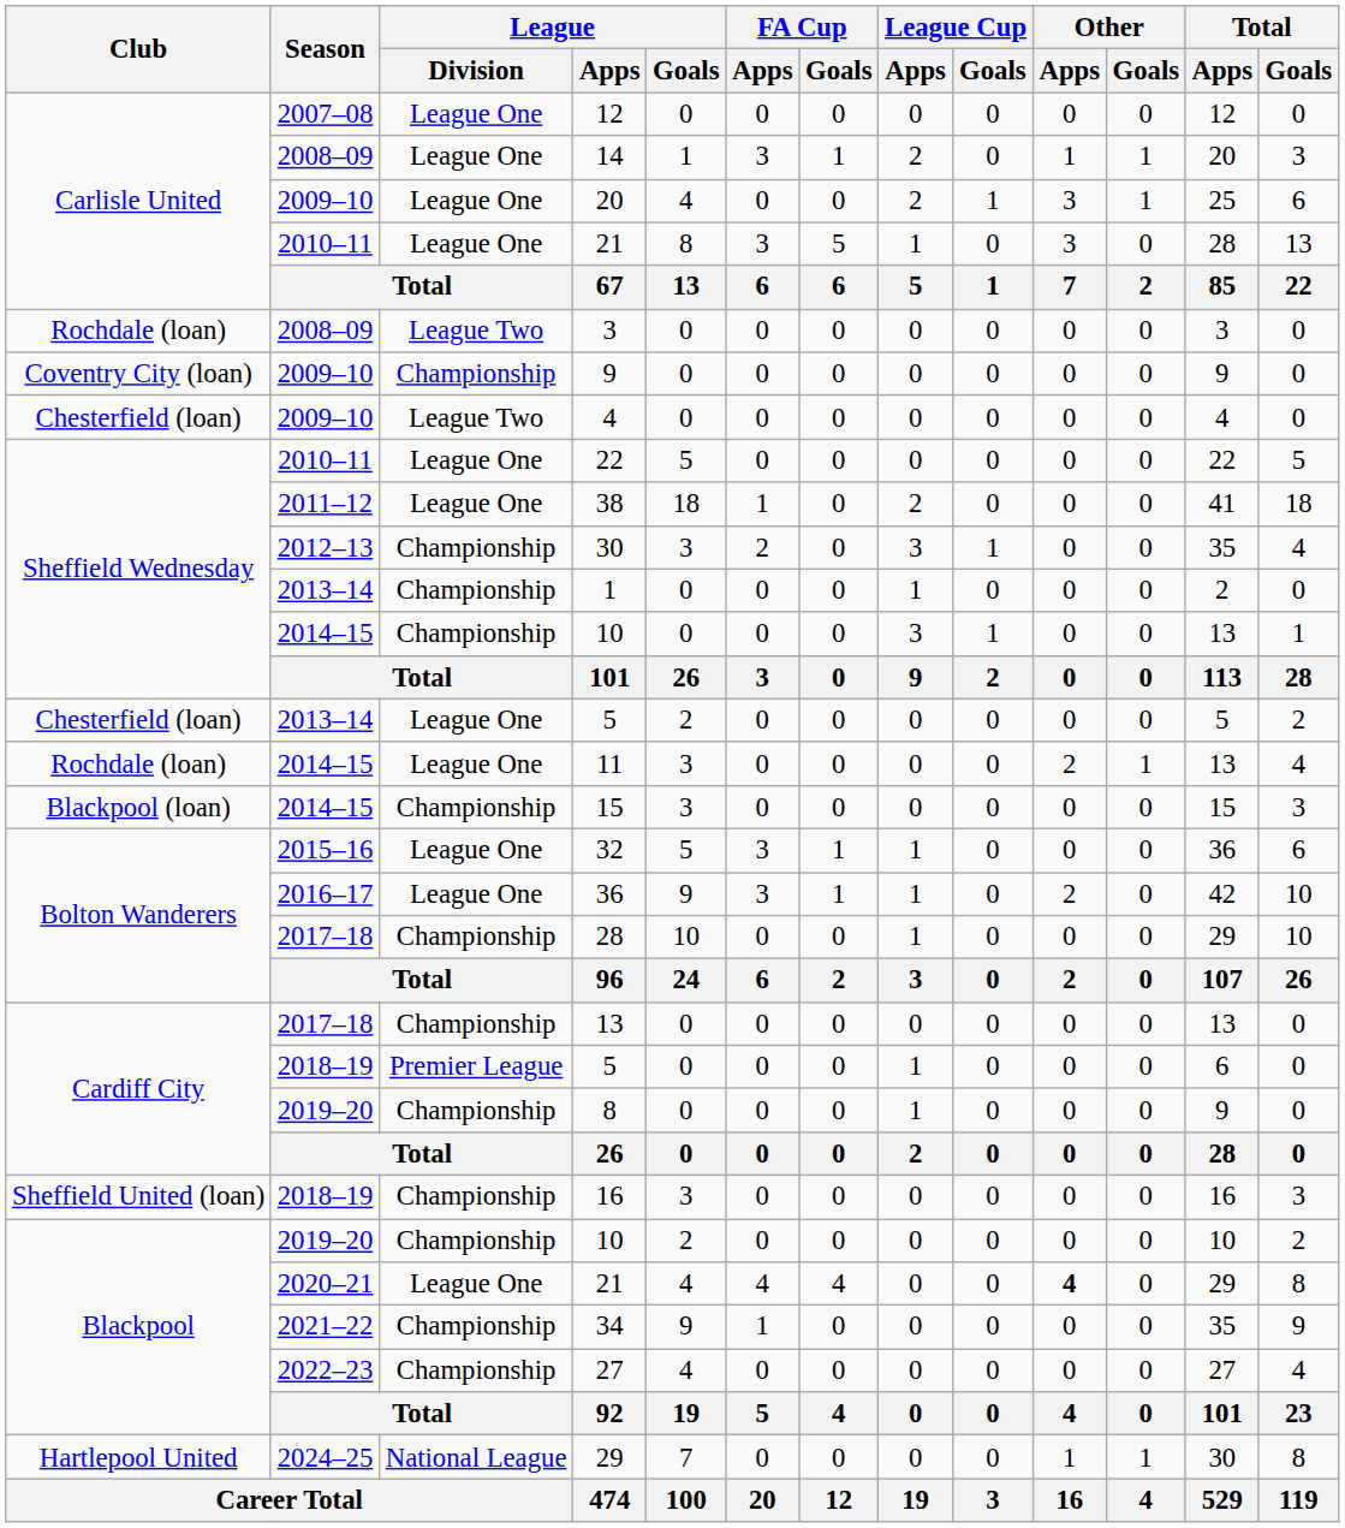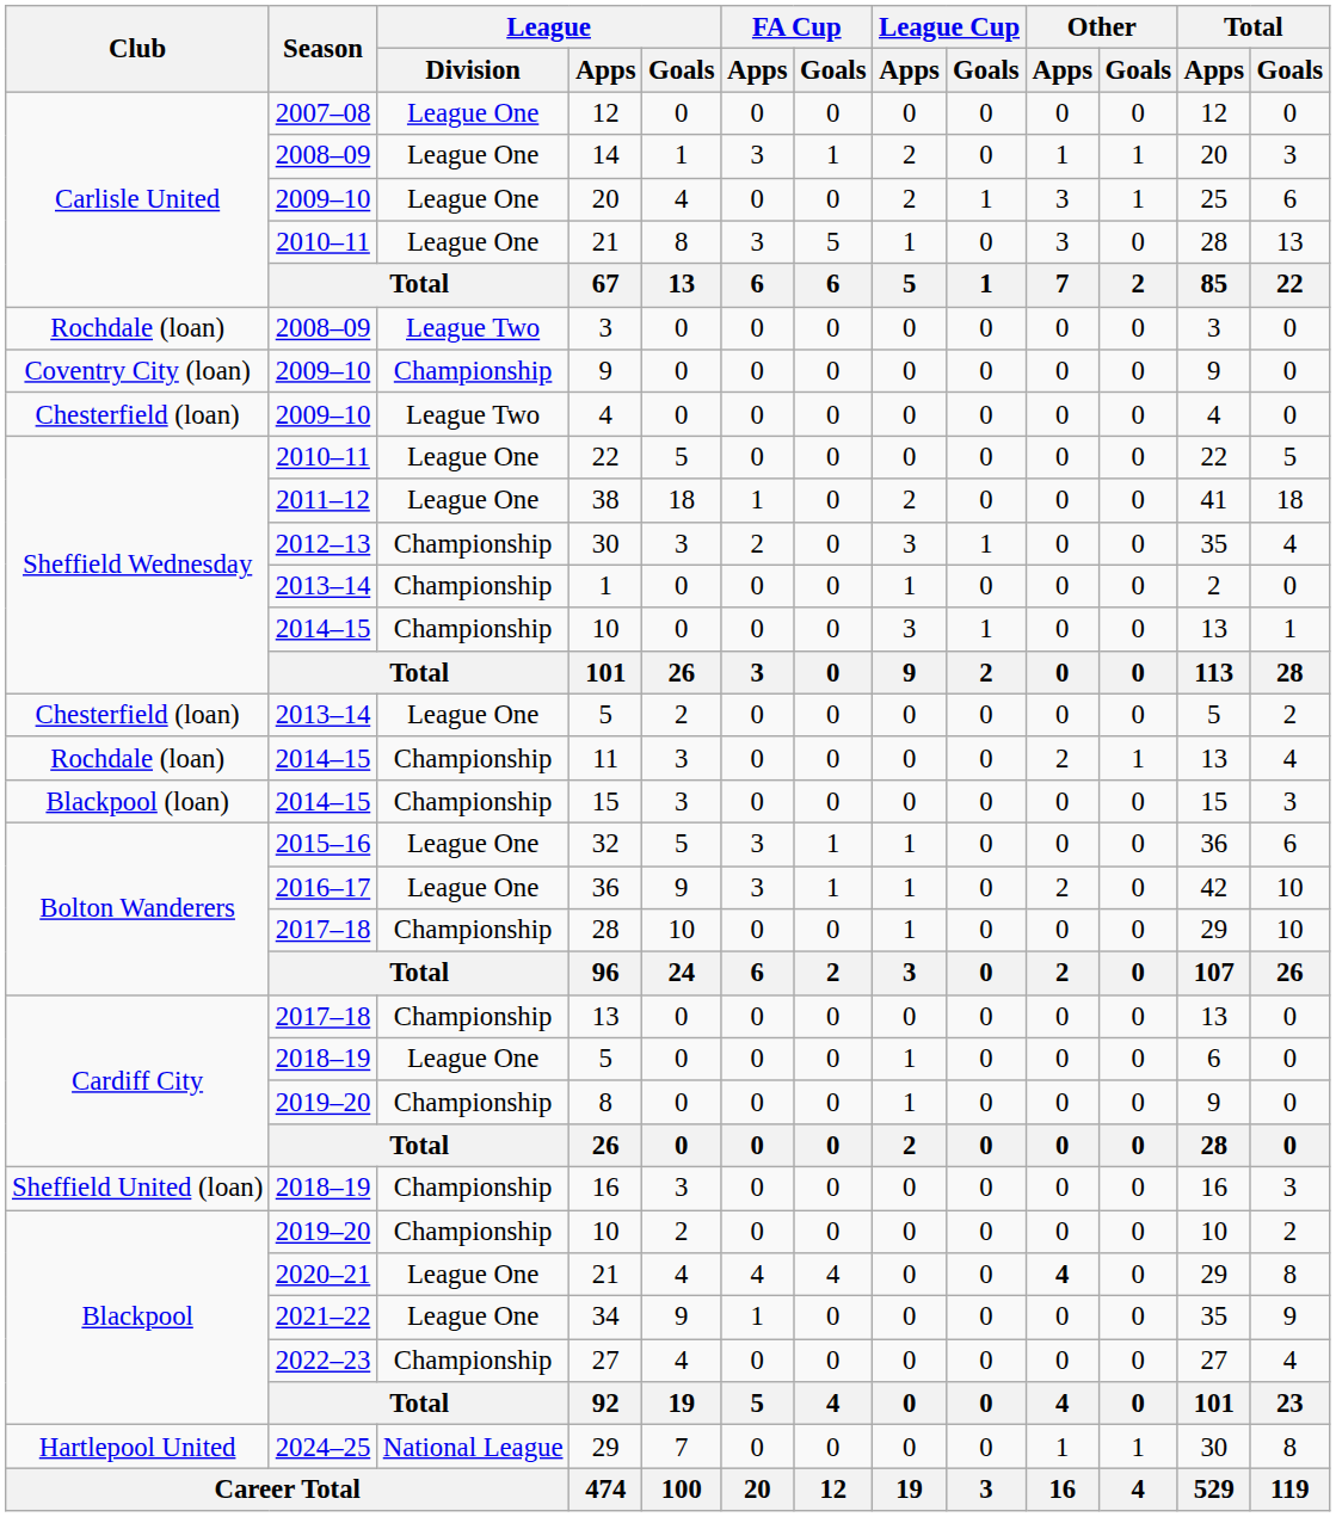11 | League / Division: League One -> Championship
2018–19 / 5 | League / Division: Premier League -> League One
34 | League / Division: Championship -> League One
